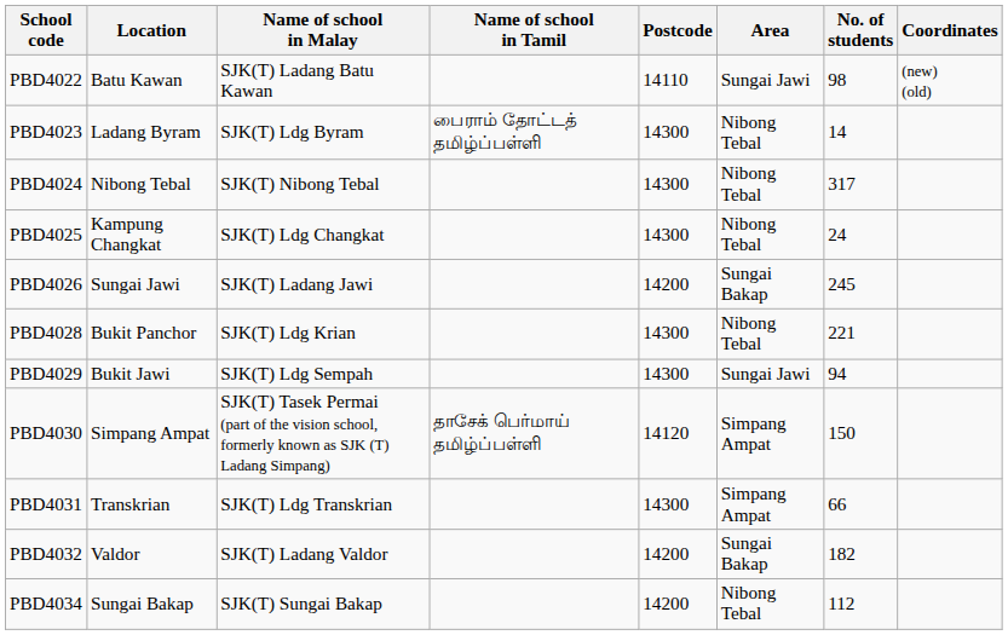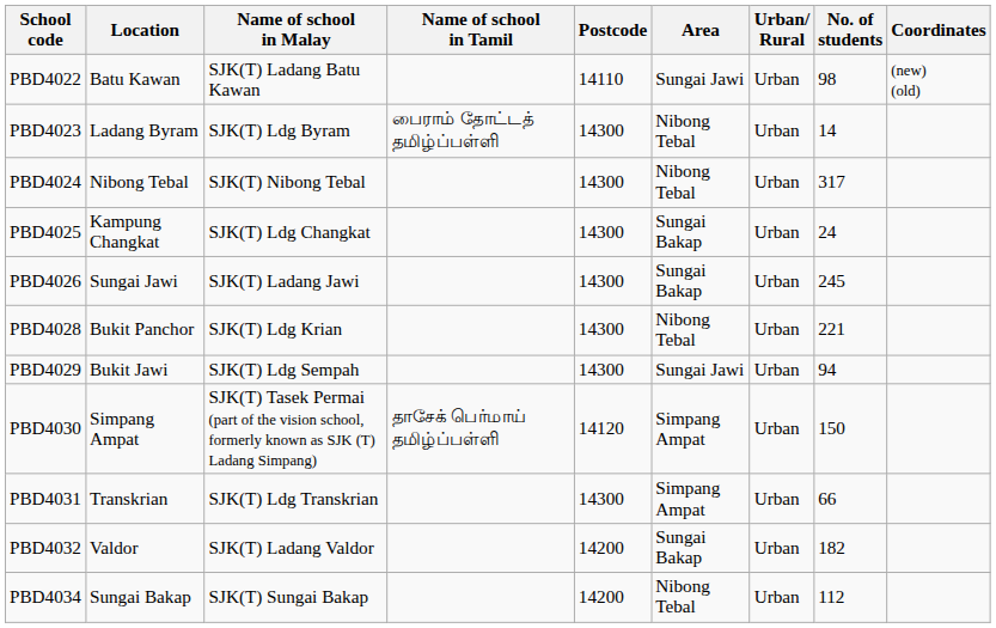+ column: Urban/ Rural | Urban | Urban | Urban | Urban | Urban | Urban | Urban | Urban | Urban | Urban | Urban
PBD4025 | Area: Nibong Tebal -> Sungai Bakap
PBD4026 | Postcode: 14200 -> 14300
